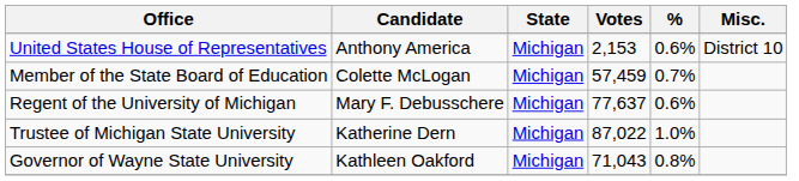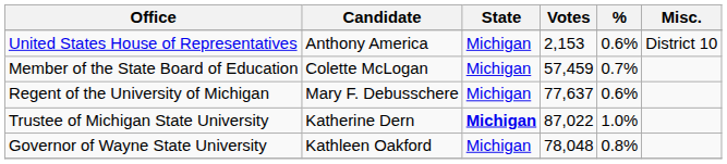Trustee of Michigan State University | State: normal -> bold
Governor of Wayne State University | Votes: 71,043 -> 78,048
